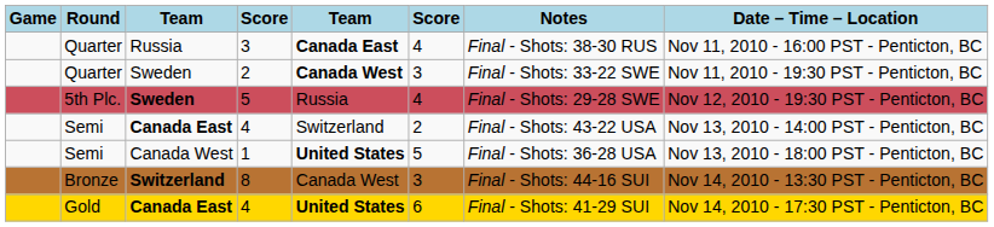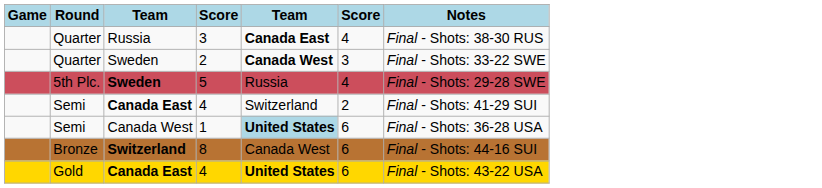- column: Date – Time – Location | Nov 11, 2010 - 16:00 PST - Penticton, BC | Nov 11, 2010 - 19:30 PST - Penticton, BC | Nov 12, 2010 - 19:30 PST - Penticton, BC | Nov 13, 2010 - 14:00 PST - Penticton, BC | Nov 13, 2010 - 18:00 PST - Penticton, BC | Nov 14, 2010 - 13:30 PST - Penticton, BC | Nov 14, 2010 - 17:30 PST - Penticton, BC
Semi / 4 | Notes: Final - Shots: 43-22 USA -> Final - Shots: 41-29 SUI
1 | column 5: no background -> lightblue background
1 | column 6: 5 -> 6
8 | column 6: 3 -> 6
Gold / 4 | Notes: Final - Shots: 41-29 SUI -> Final - Shots: 43-22 USA
